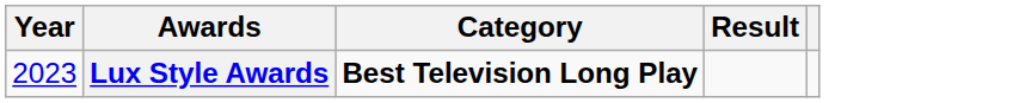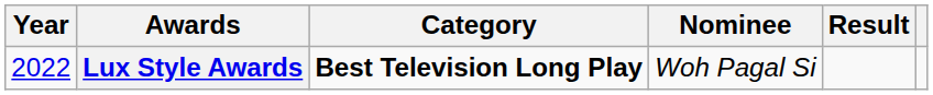+ column: Nominee | Woh Pagal Si
Lux Style Awards | Year: 2023 -> 2022
